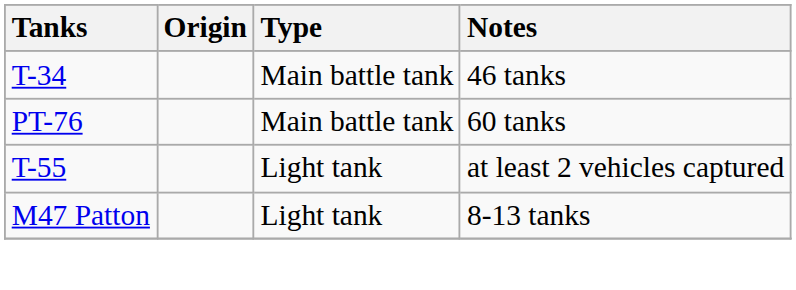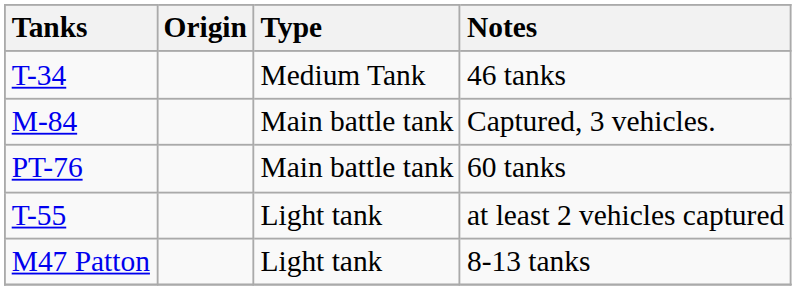46 tanks | Type: Main battle tank -> Medium Tank
+ row: M-84 | Main battle tank | Captured, 3 vehicles.
